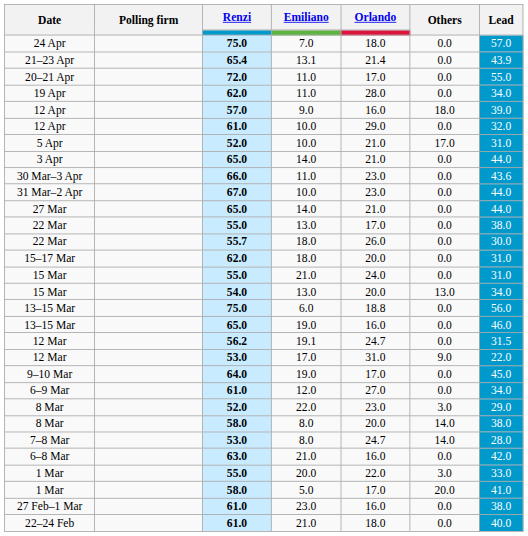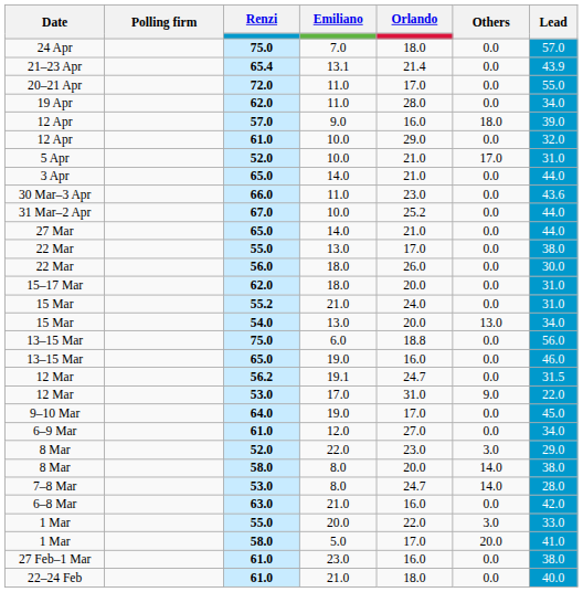31 Mar–2 Apr | Orlando: 23.0 -> 25.2
22 Mar / 18.0 | Renzi: 55.7 -> 56.0
15 Mar / 21.0 | Renzi: 55.0 -> 55.2
